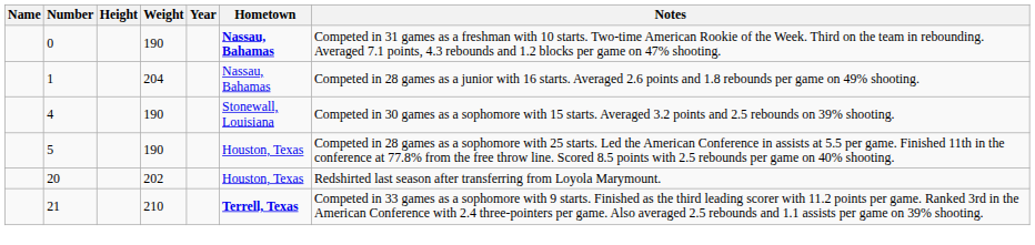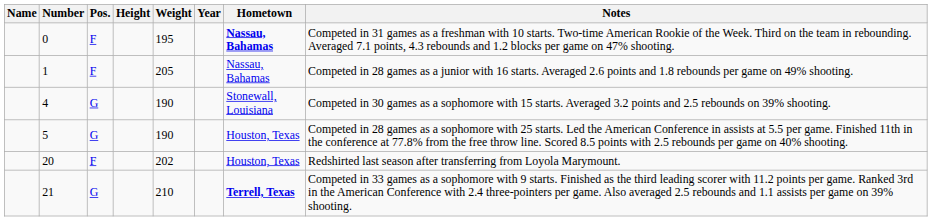+ column: Pos. | F | F | G | G | F | G
0 | Weight: 190 -> 195
1 | Weight: 204 -> 205
